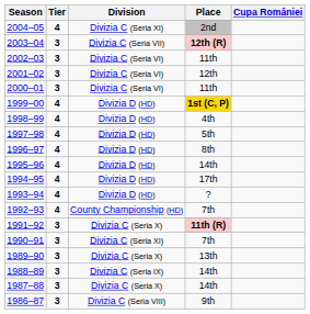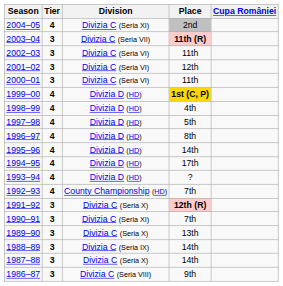2003–04 | Place: 12th (R) -> 11th (R)
1991–92 | Place: 11th (R) -> 12th (R)
